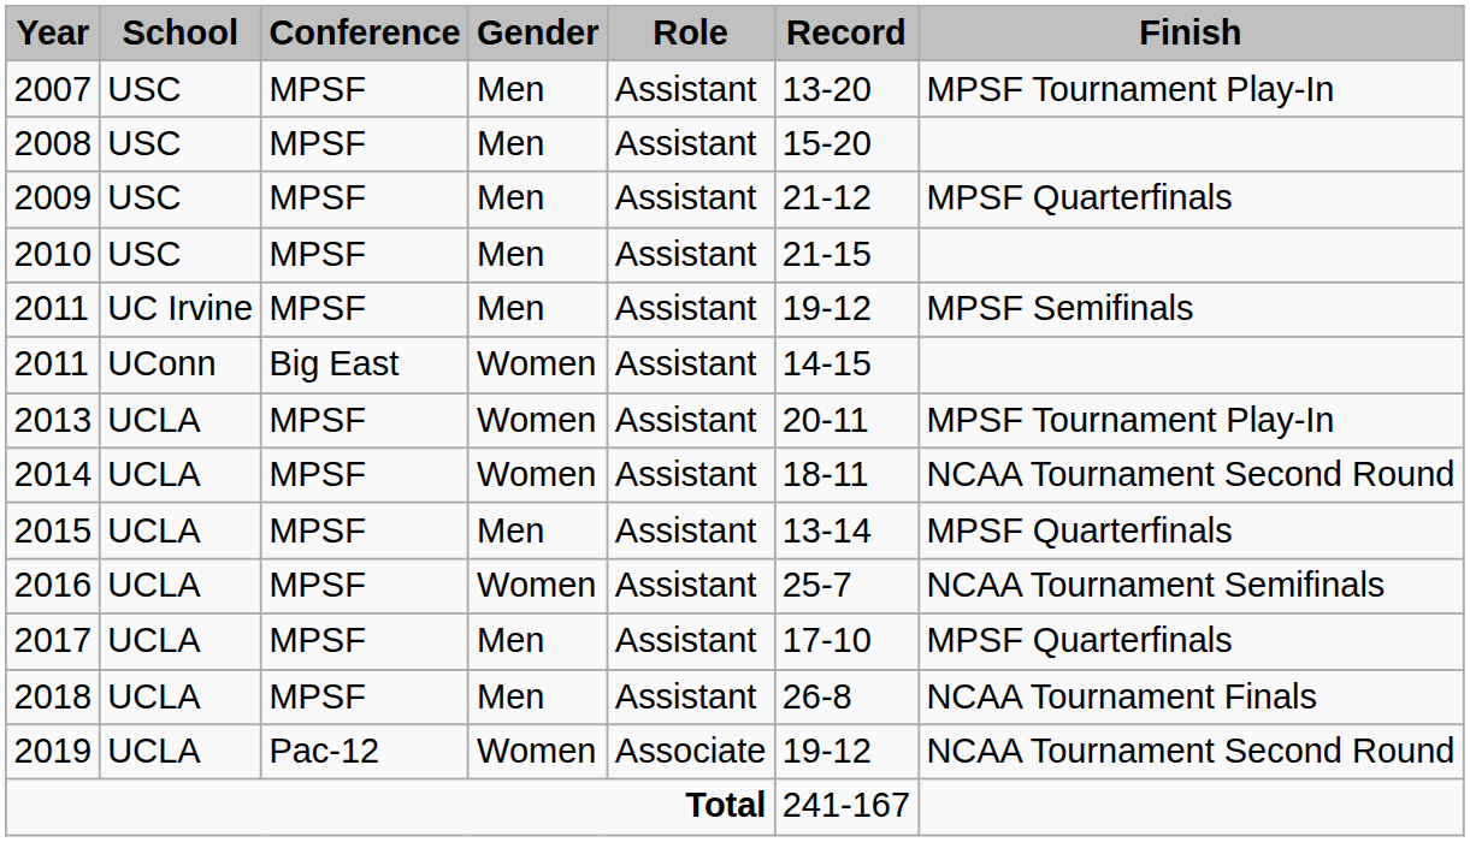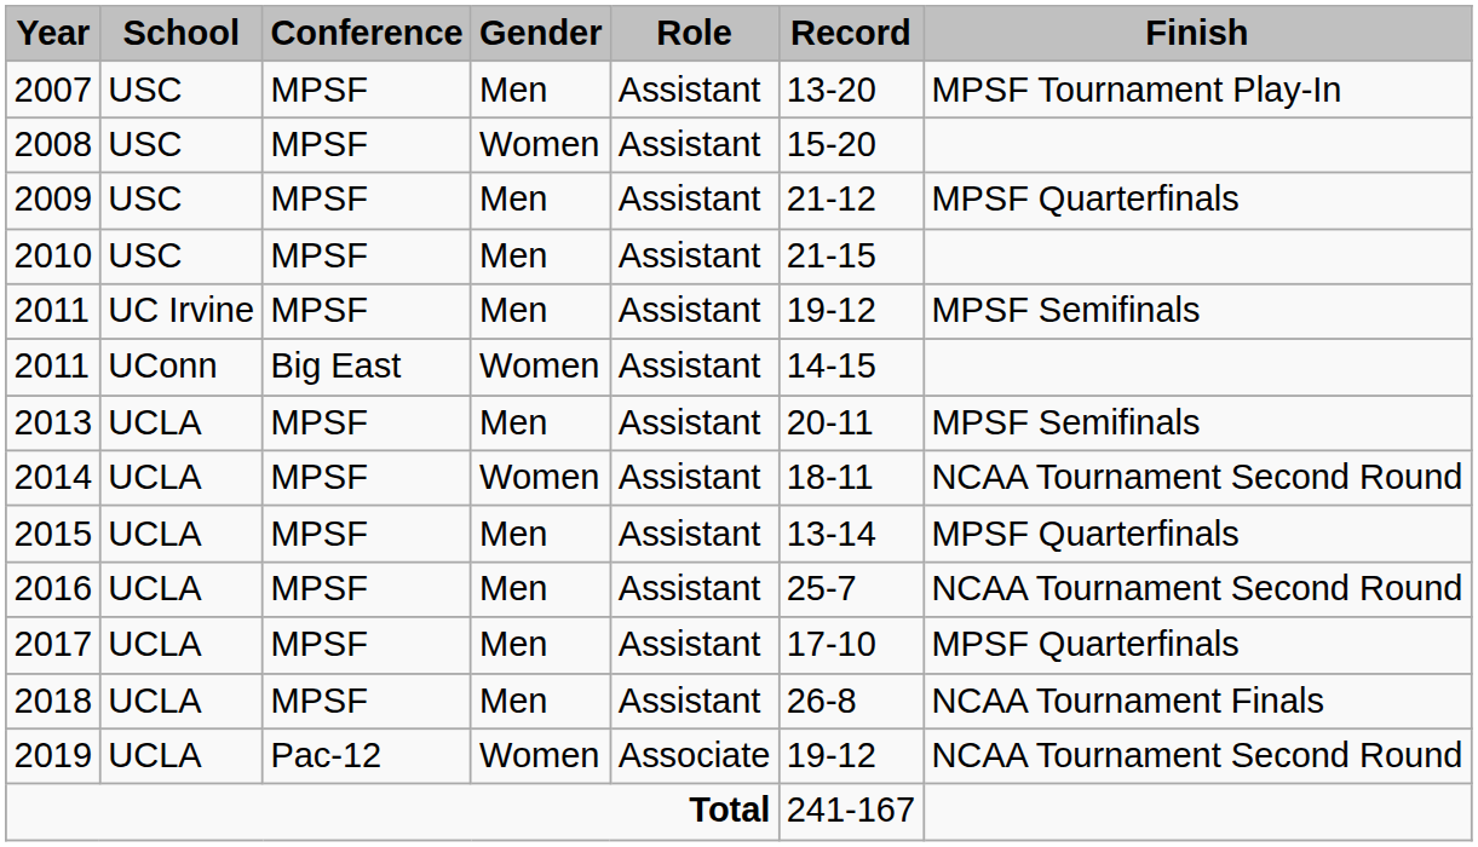2008 | Gender: Men -> Women
2013 | Gender: Women -> Men
2013 | Finish: MPSF Tournament Play-In -> MPSF Semifinals
2016 | Gender: Women -> Men
2016 | Finish: NCAA Tournament Semifinals -> NCAA Tournament Second Round
